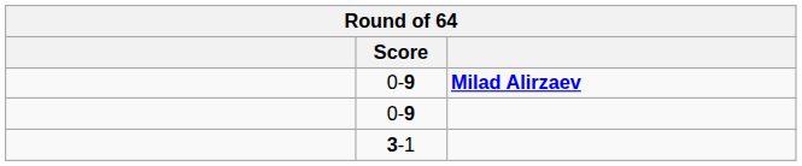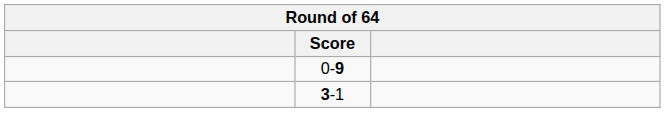- row: 0-9 | Milad Alirzaev
